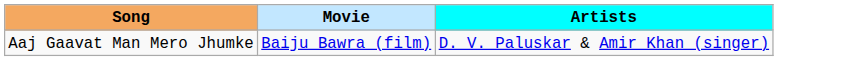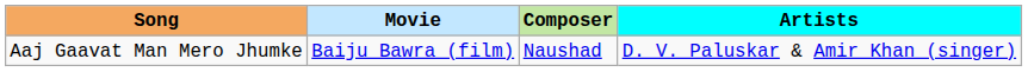+ column: Composer | Naushad
